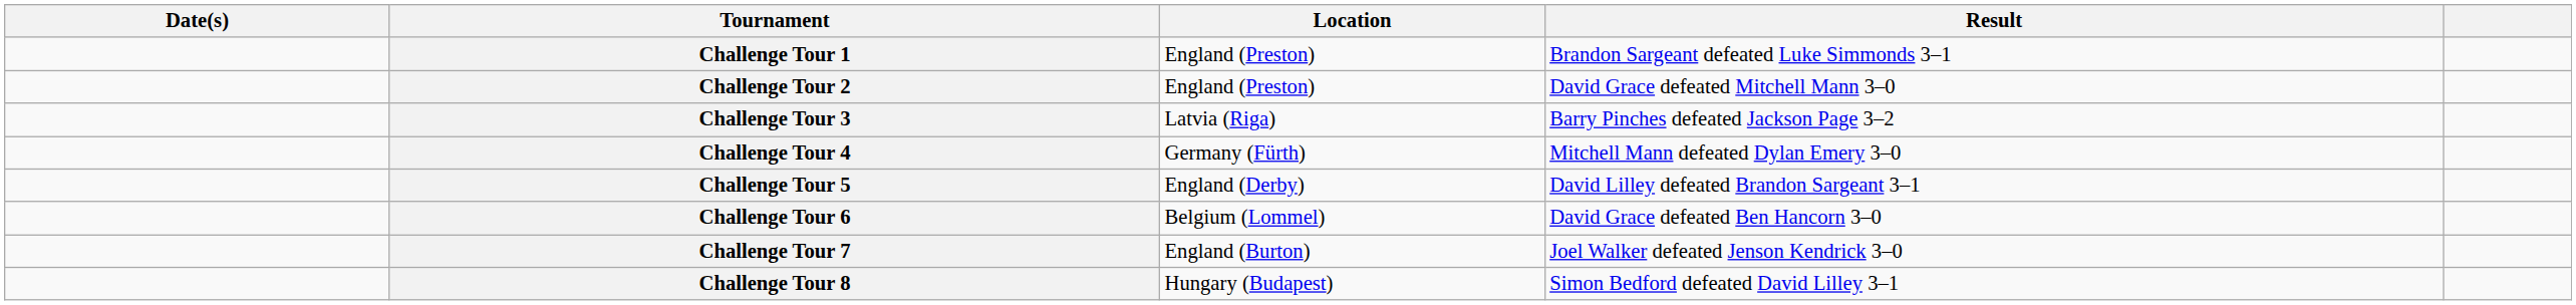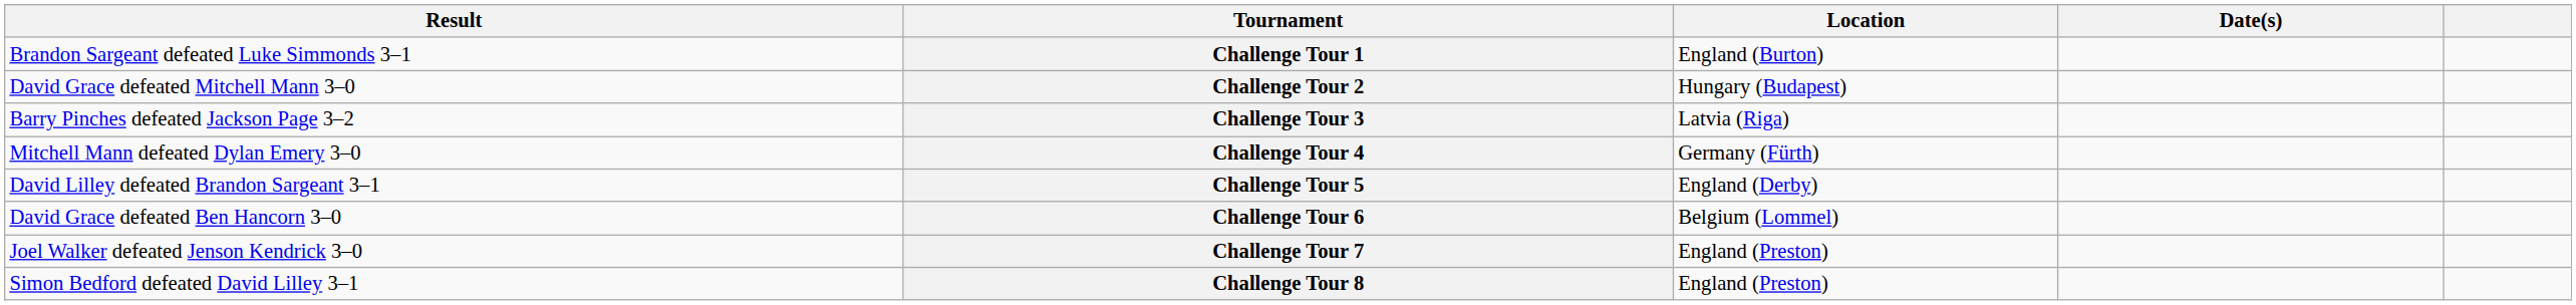columns swapped: Date(s) <-> Result
Challenge Tour 1 | Location: England (Preston) -> England (Burton)
Challenge Tour 2 | Location: England (Preston) -> Hungary (Budapest)
Challenge Tour 7 | Location: England (Burton) -> England (Preston)
Challenge Tour 8 | Location: Hungary (Budapest) -> England (Preston)
